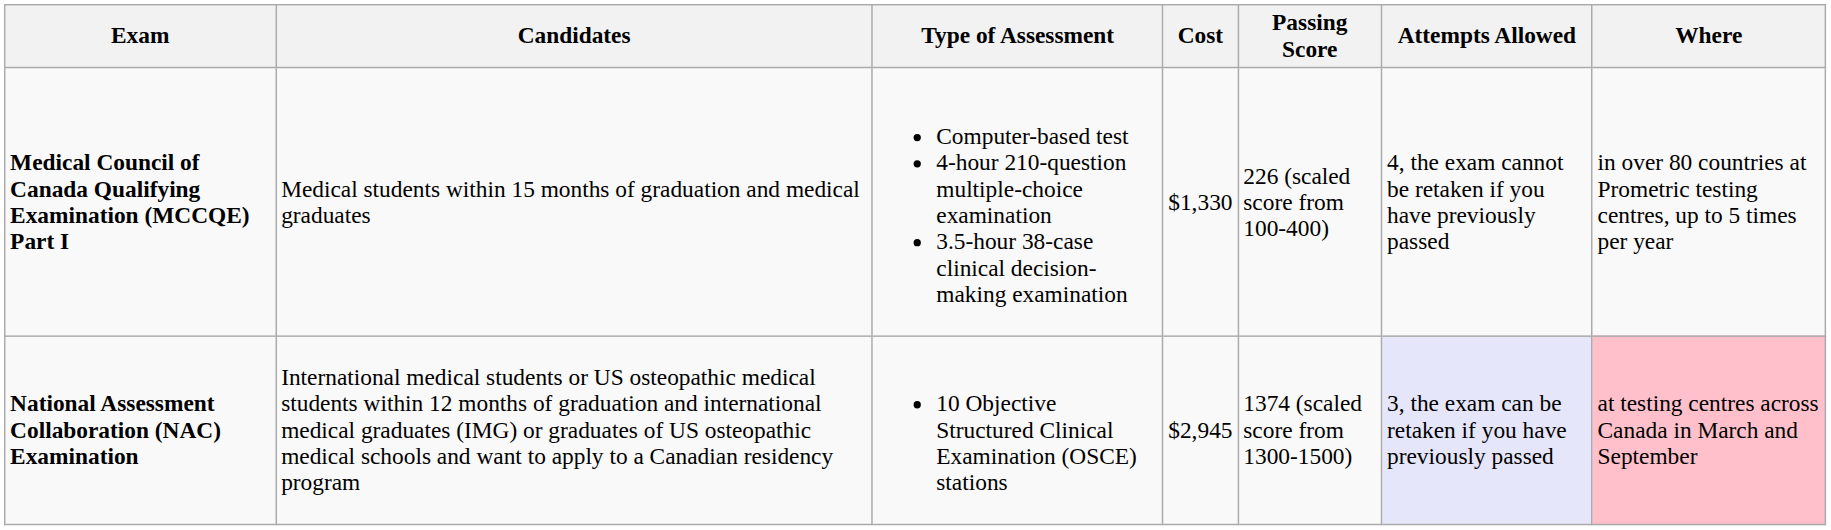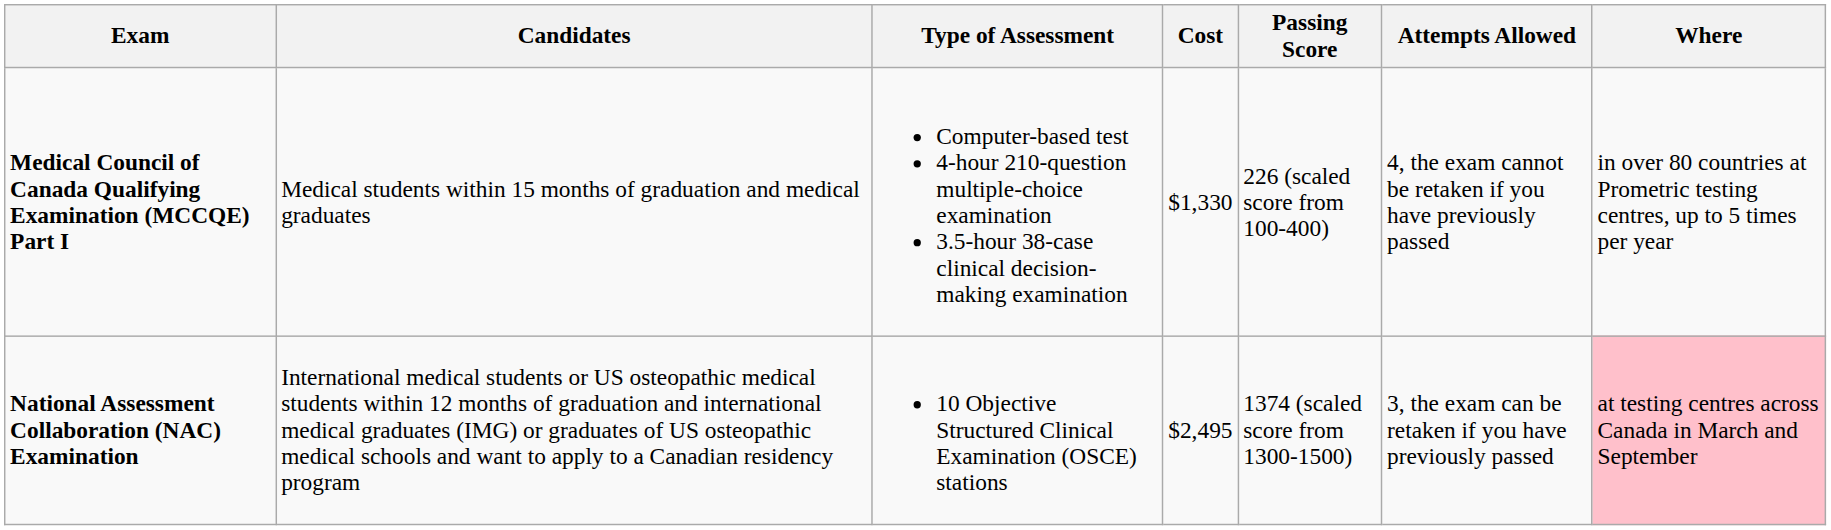National Assessment Collaboration (NAC) Examination | Cost: $2,945 -> $2,495
National Assessment Collaboration (NAC) Examination | Attempts Allowed: lavender background -> no background
